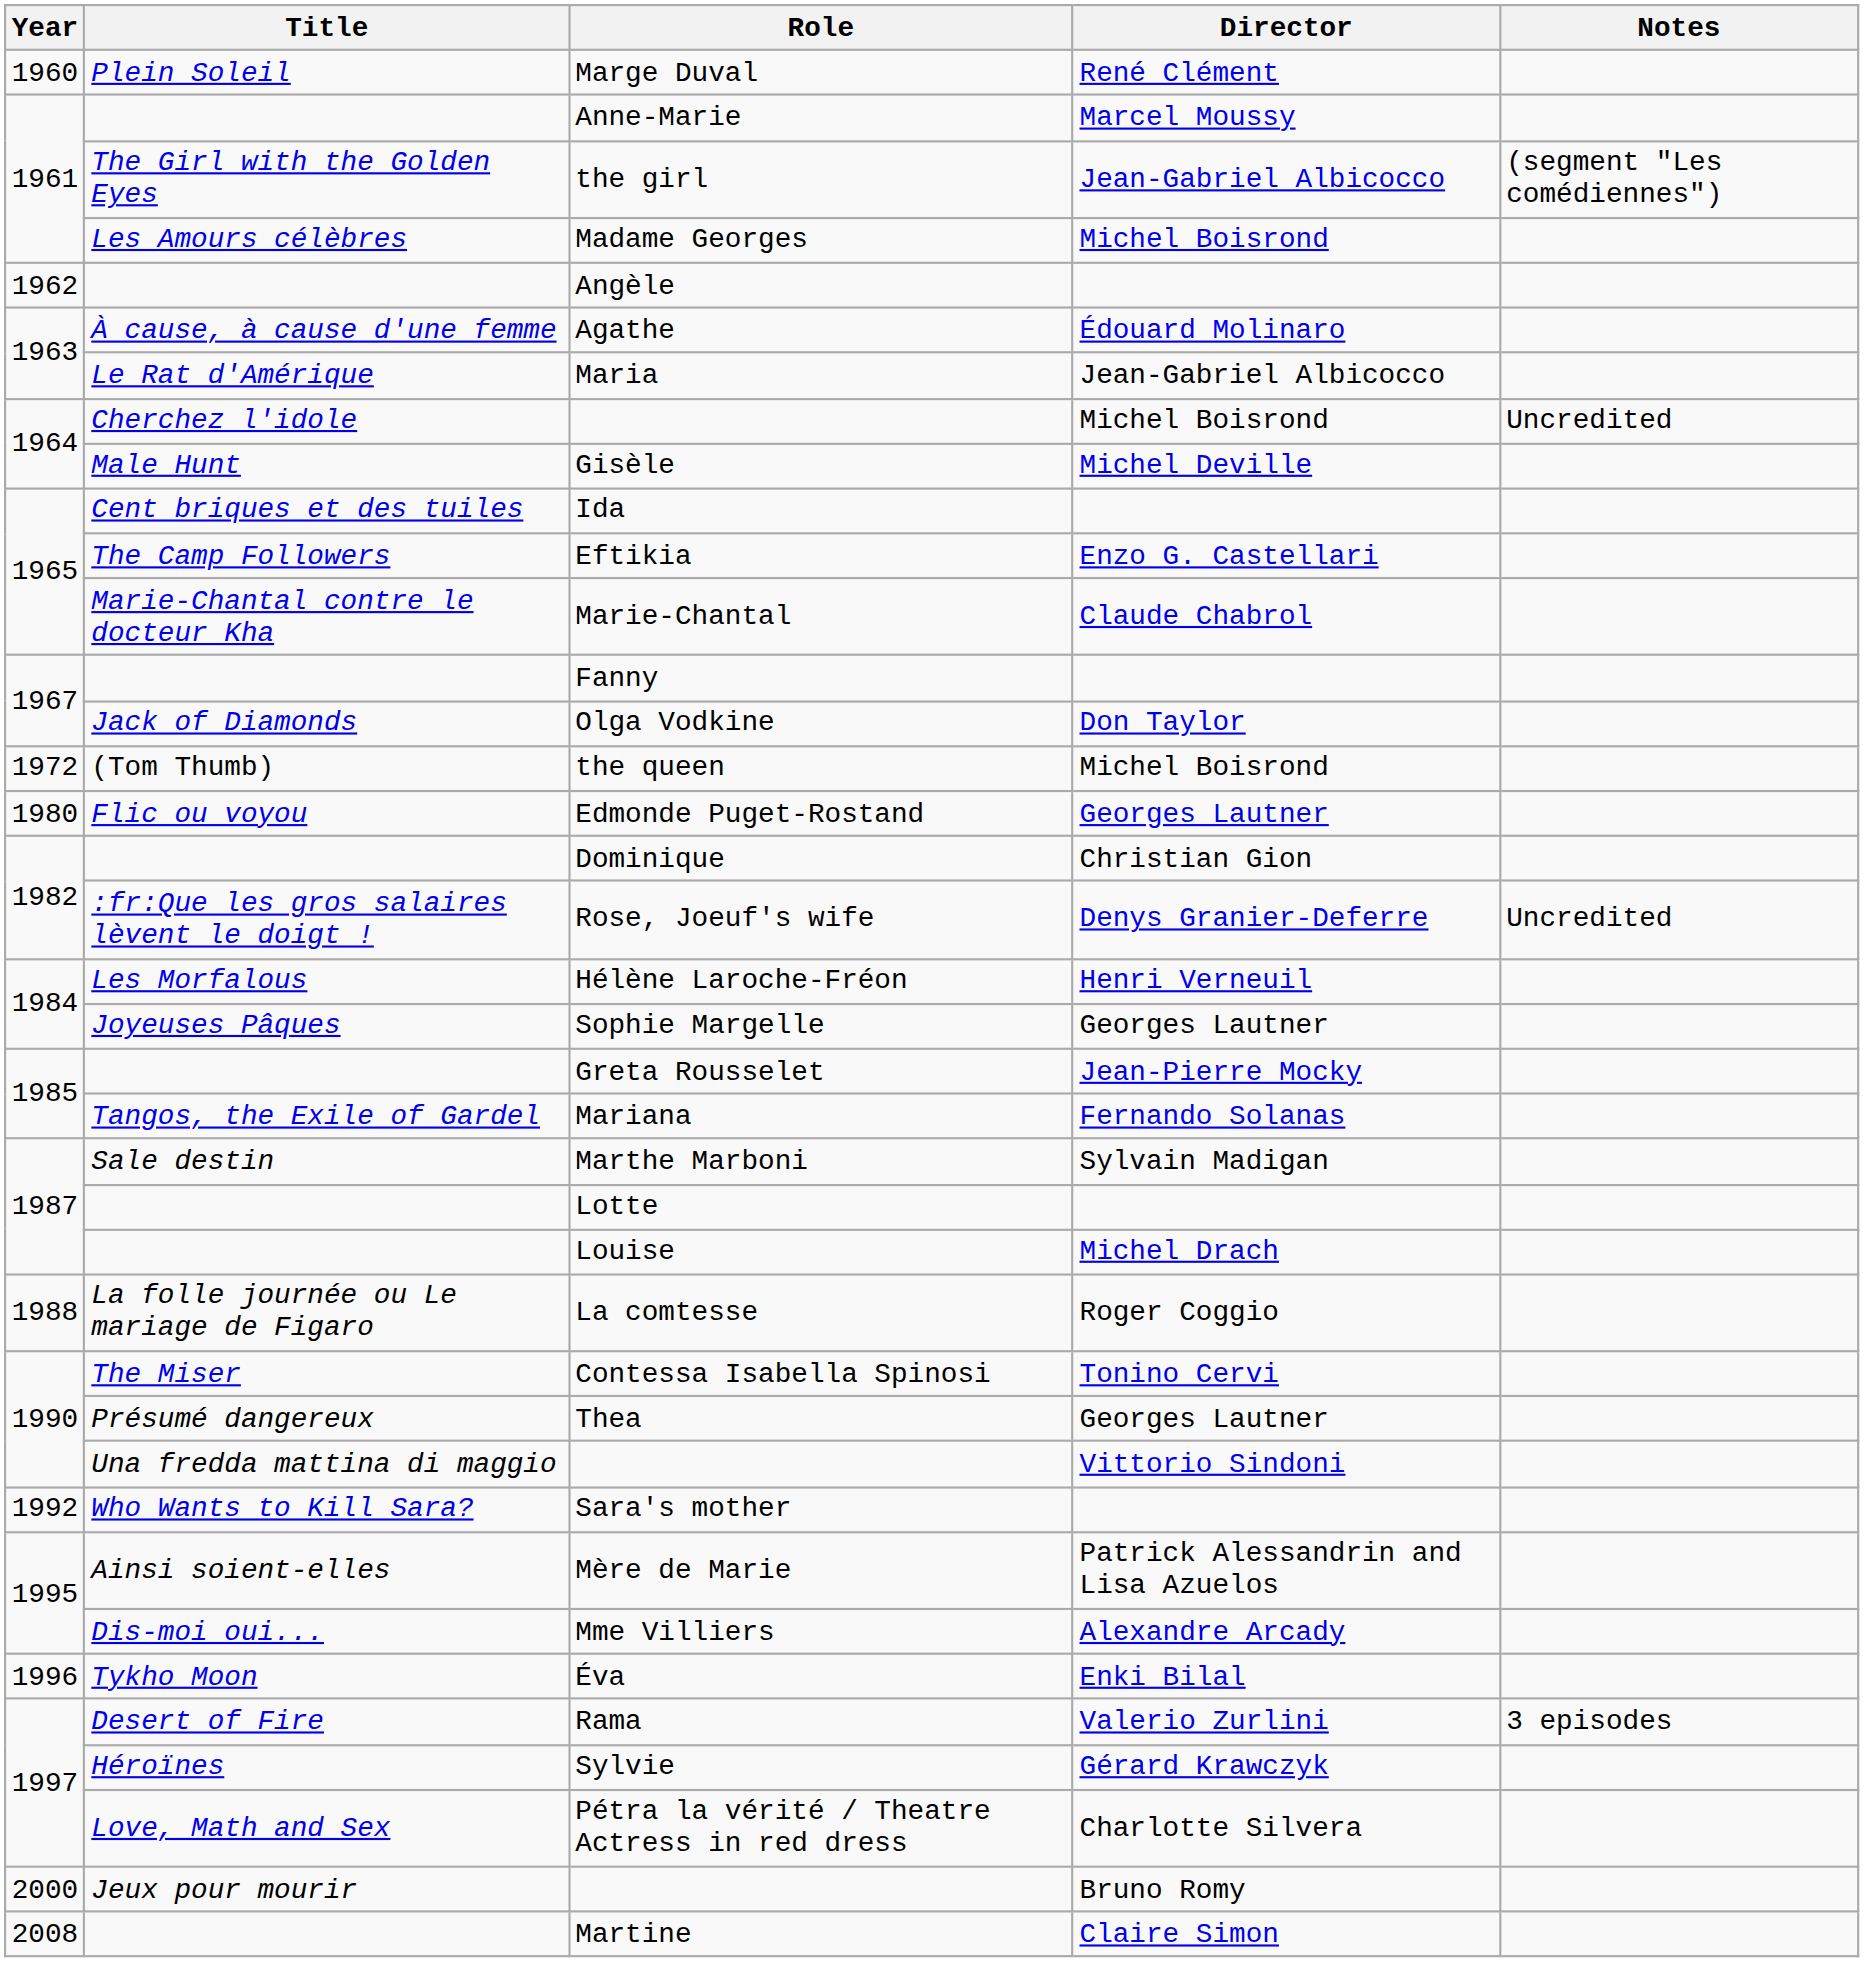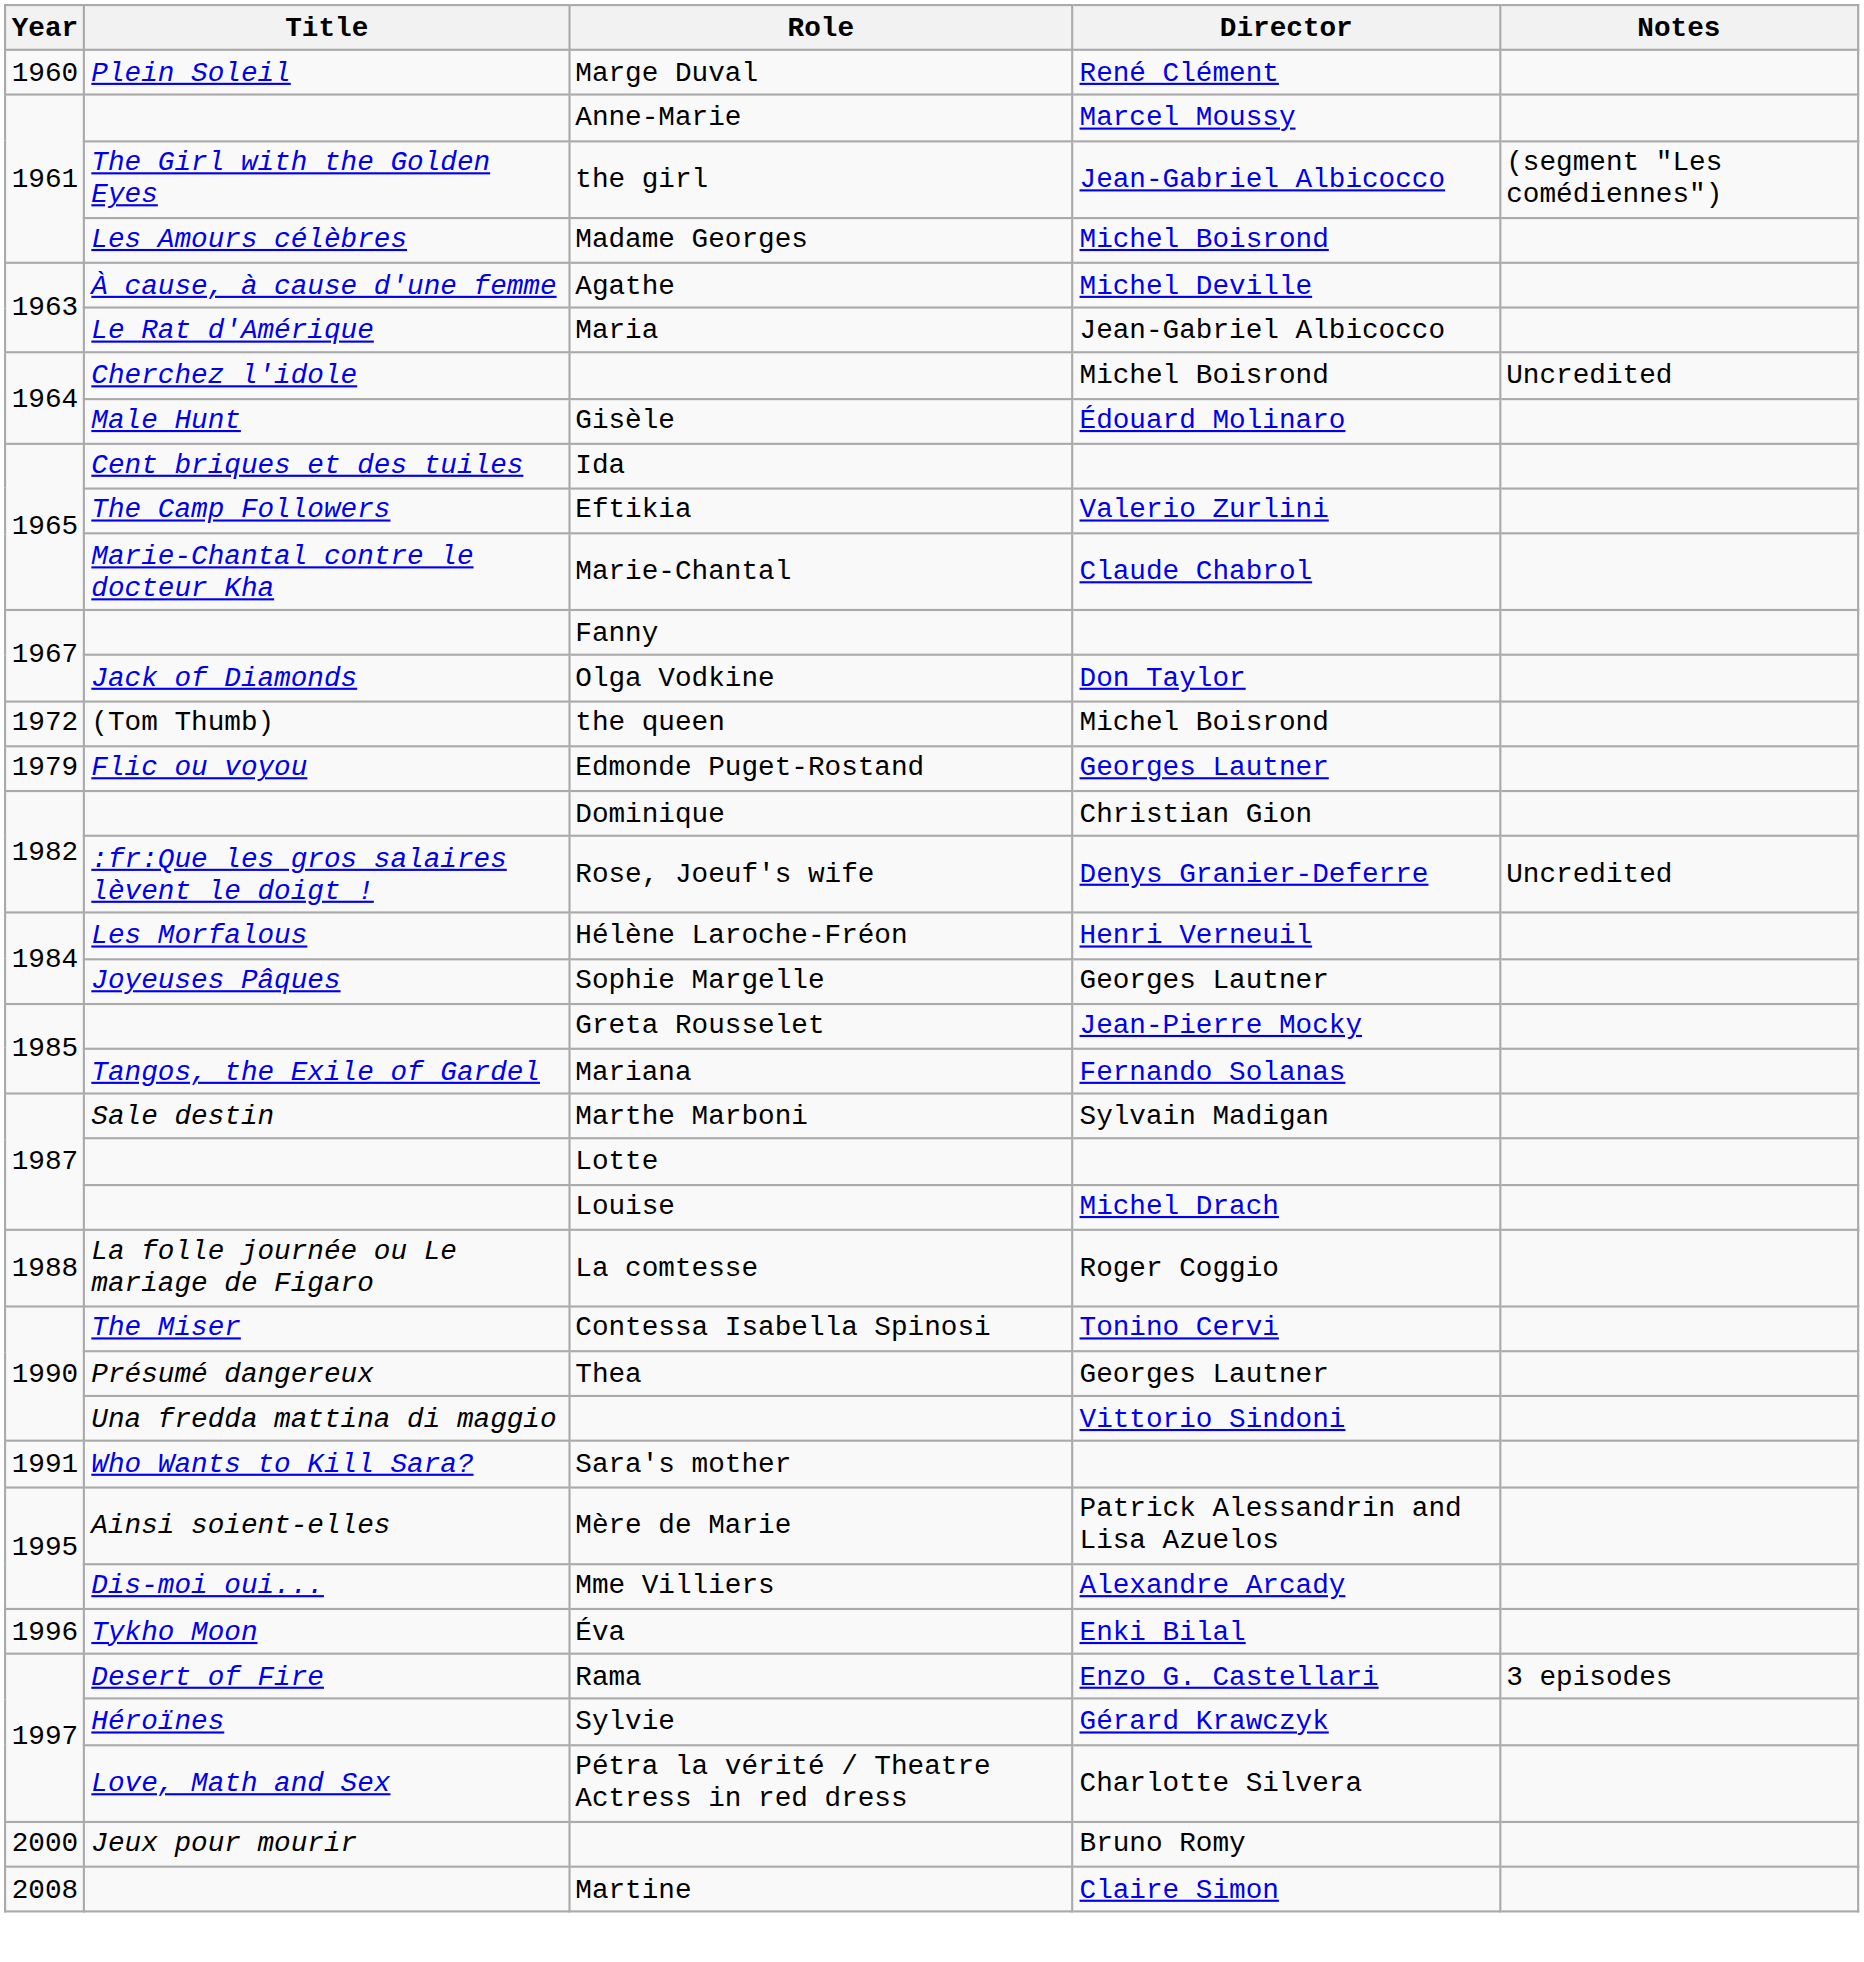- row: 1962 | Angèle
Agathe | Director: Édouard Molinaro -> Michel Deville
Gisèle | Director: Michel Deville -> Édouard Molinaro
Eftikia | Director: Enzo G. Castellari -> Valerio Zurlini
Edmonde Puget-Rostand | Year: 1980 -> 1979
Sara's mother | Year: 1992 -> 1991
Rama | Director: Valerio Zurlini -> Enzo G. Castellari
